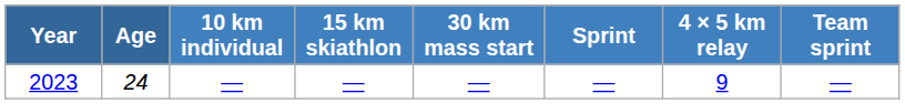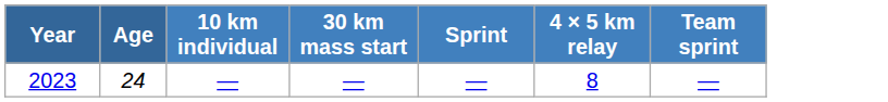- column: 15 km skiathlon | —
2023 | 4 × 5 km relay: 9 -> 8
